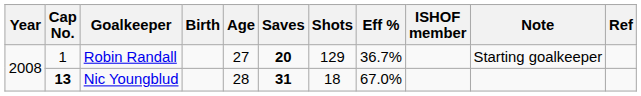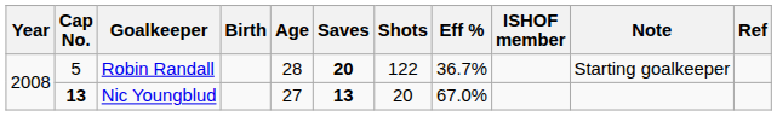Robin Randall | Cap No.: 1 -> 5
Robin Randall | Age: 27 -> 28
Robin Randall | Shots: 129 -> 122
Nic Youngblud | Age: 28 -> 27
Nic Youngblud | Saves: 31 -> 13
Nic Youngblud | Shots: 18 -> 20
